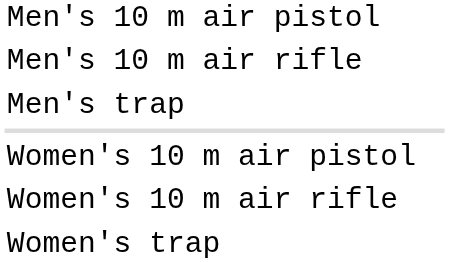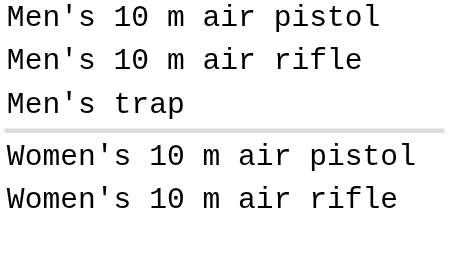- row: Women's trap
